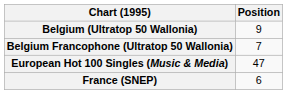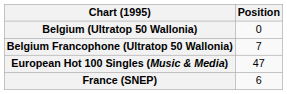Belgium (Ultratop 50 Wallonia) | Position: 9 -> 0
